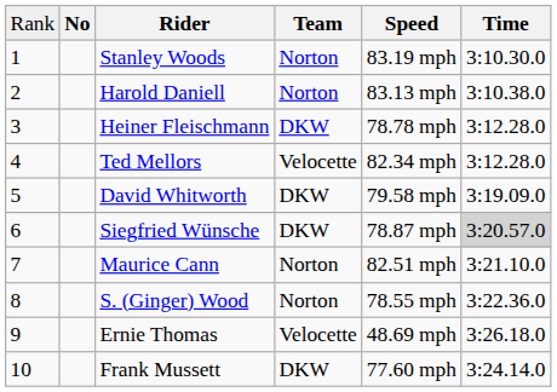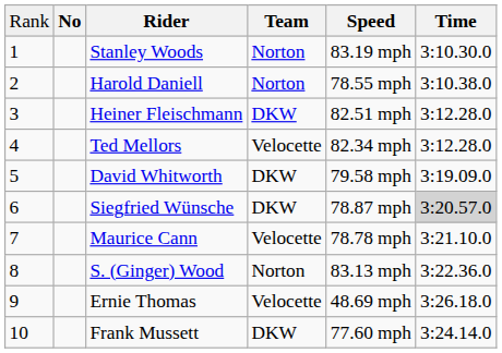Harold Daniell | column 5: 83.13 mph -> 78.55 mph
Heiner Fleischmann | column 5: 78.78 mph -> 82.51 mph
Maurice Cann | column 4: Norton -> Velocette
Maurice Cann | column 5: 82.51 mph -> 78.78 mph
S. (Ginger) Wood | column 5: 78.55 mph -> 83.13 mph
